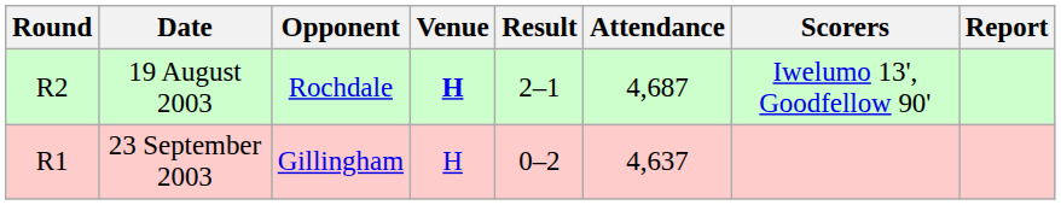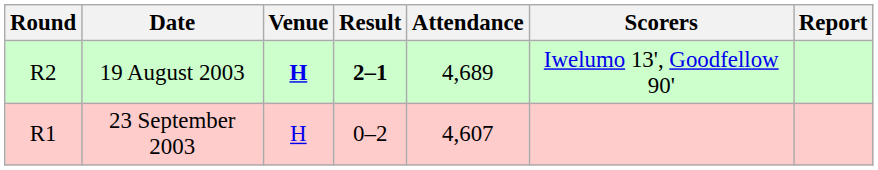- column: Opponent | Rochdale | Gillingham
19 August 2003 | Result: normal -> bold
19 August 2003 | Attendance: 4,687 -> 4,689
23 September 2003 | Attendance: 4,637 -> 4,607
